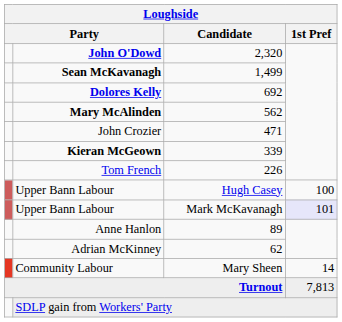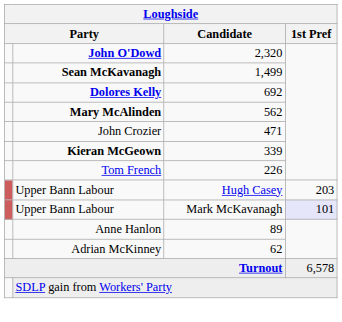Upper Bann Labour / Hugh Casey | 1st Pref: 100 -> 203
- row: Community Labour | Mary Sheen | 14
Turnout | 1st Pref: 7,813 -> 6,578
